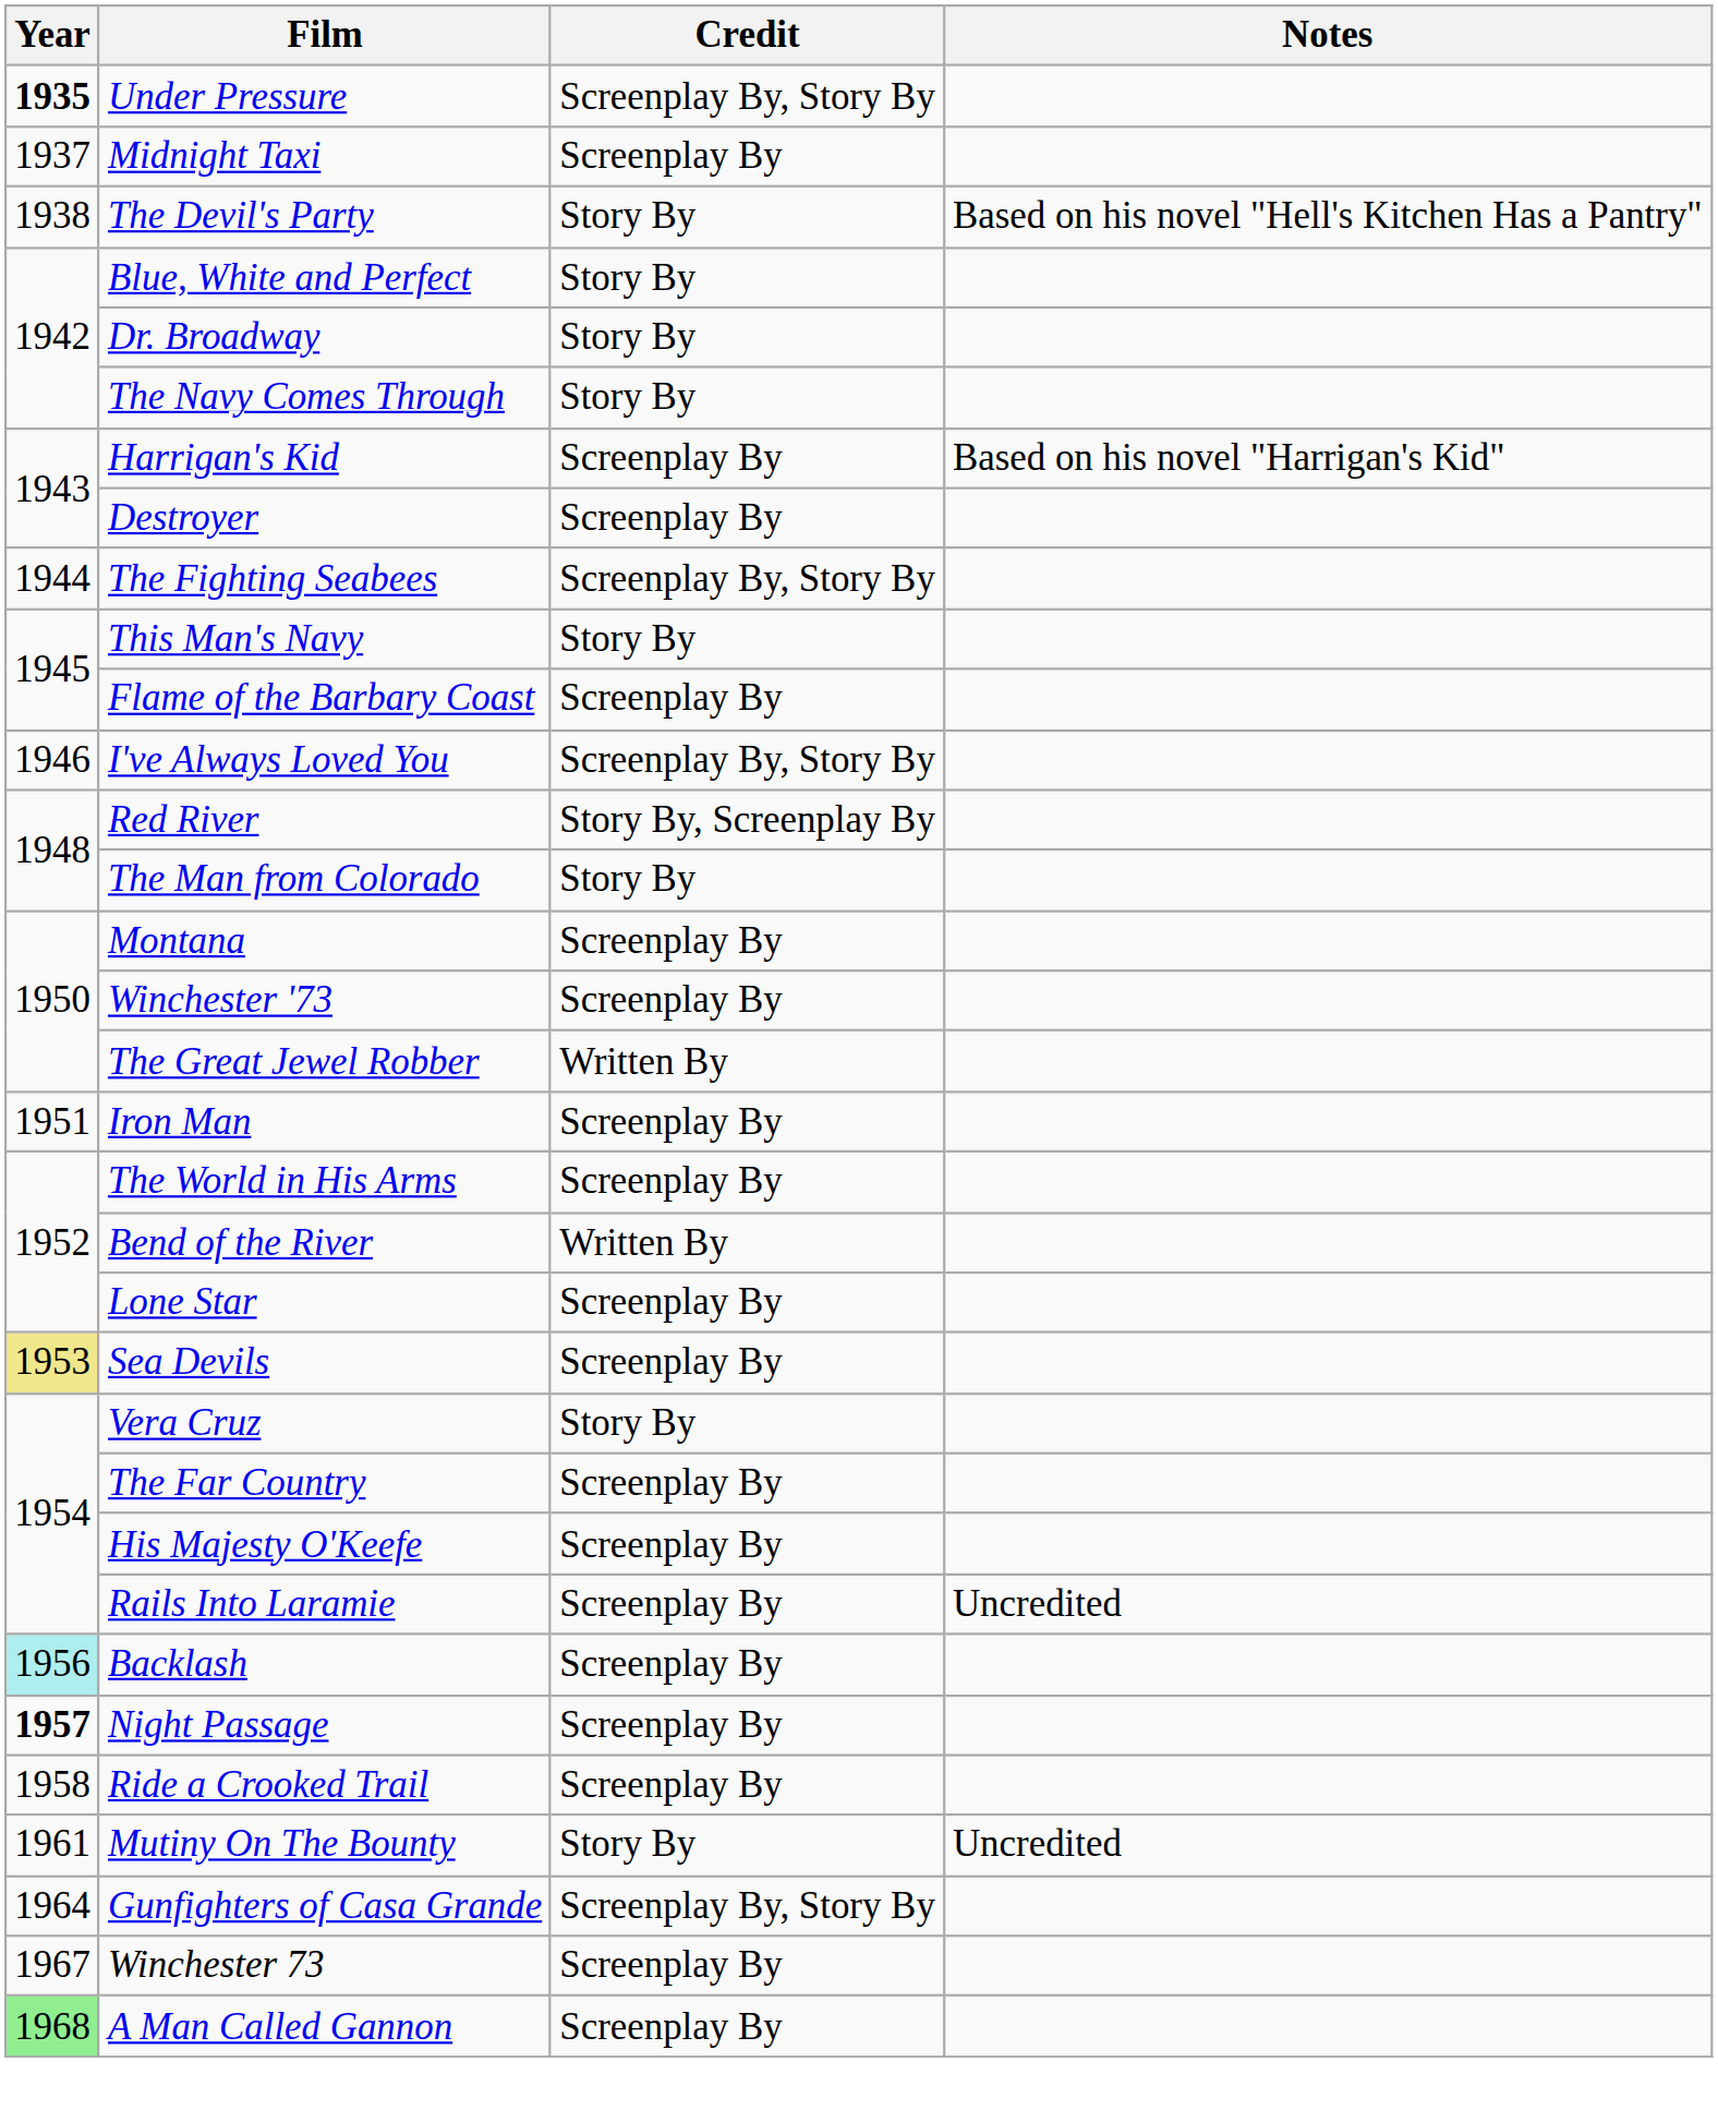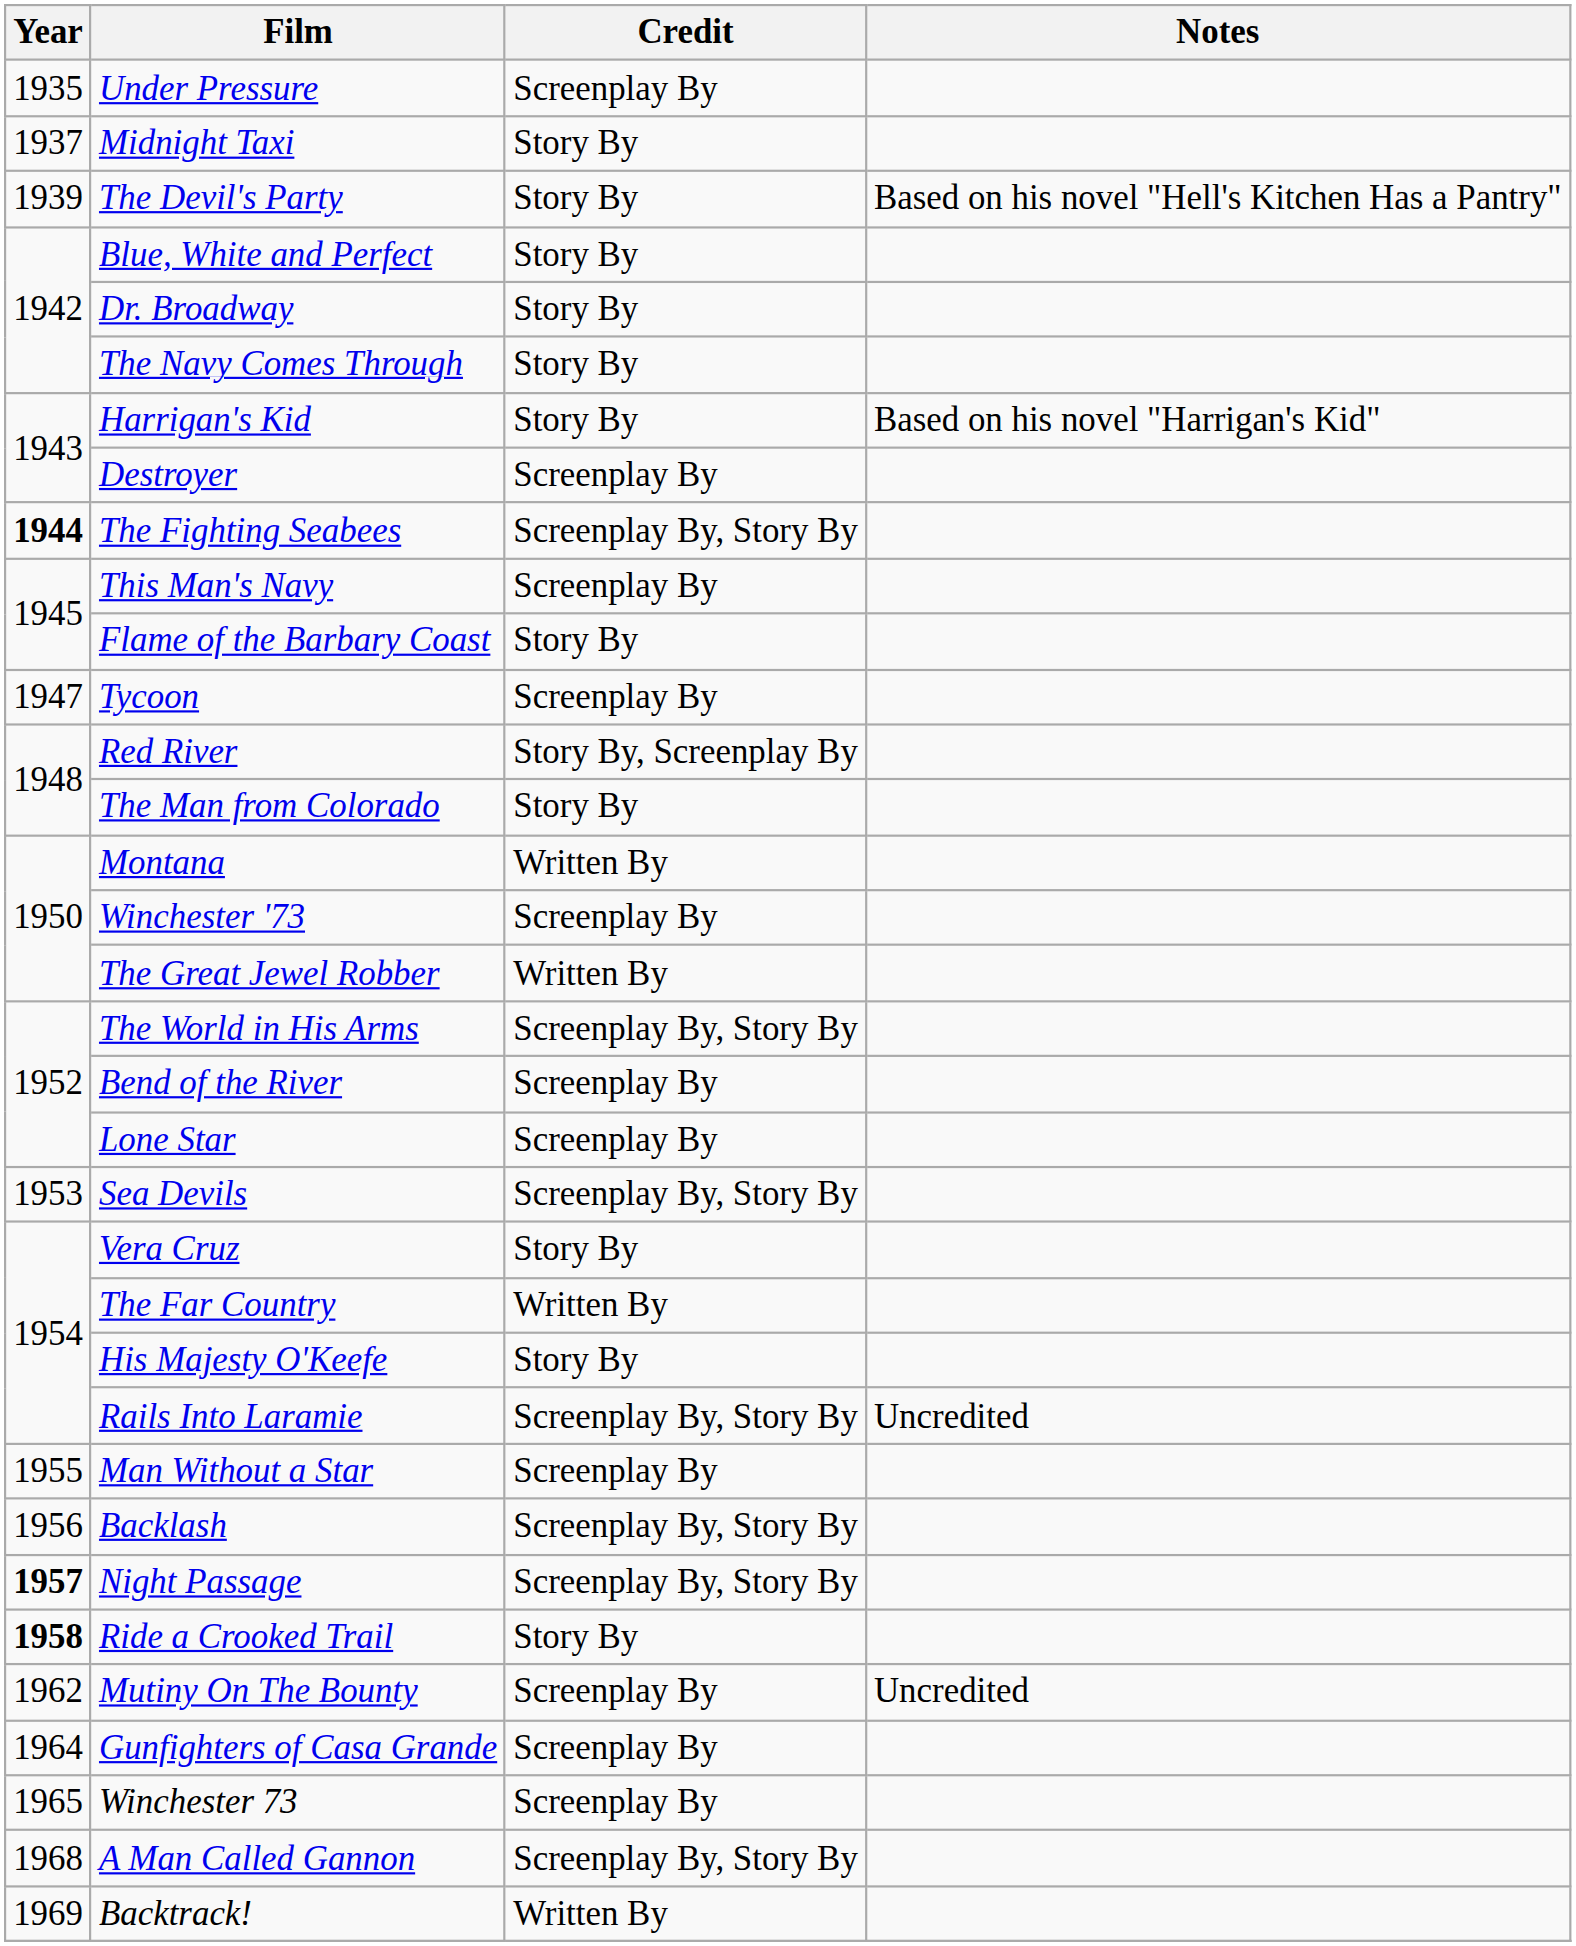Under Pressure | Year: bold -> normal
Under Pressure | Credit: Screenplay By, Story By -> Screenplay By
Midnight Taxi | Credit: Screenplay By -> Story By
The Devil's Party | Year: 1938 -> 1939
Harrigan's Kid | Credit: Screenplay By -> Story By
The Fighting Seabees | Year: normal -> bold
This Man's Navy | Credit: Story By -> Screenplay By
Flame of the Barbary Coast | Credit: Screenplay By -> Story By
- row: 1946 | I've Always Loved You | Screenplay By, Story By
+ row: 1947 | Tycoon | Screenplay By
Montana | Credit: Screenplay By -> Written By
- row: 1951 | Iron Man | Screenplay By
The World in His Arms | Credit: Screenplay By -> Screenplay By, Story By
Bend of the River | Credit: Written By -> Screenplay By
Sea Devils | Year: khaki background -> no background
Sea Devils | Credit: Screenplay By -> Screenplay By, Story By
The Far Country | Credit: Screenplay By -> Written By
His Majesty O'Keefe | Credit: Screenplay By -> Story By
Rails Into Laramie | Credit: Screenplay By -> Screenplay By, Story By
+ row: 1955 | Man Without a Star | Screenplay By
Backlash | Year: paleturquoise background -> no background
Backlash | Credit: Screenplay By -> Screenplay By, Story By
Night Passage | Credit: Screenplay By -> Screenplay By, Story By
Ride a Crooked Trail | Year: normal -> bold
Ride a Crooked Trail | Credit: Screenplay By -> Story By
Mutiny On The Bounty | Year: 1961 -> 1962
Mutiny On The Bounty | Credit: Story By -> Screenplay By
Gunfighters of Casa Grande | Credit: Screenplay By, Story By -> Screenplay By
Winchester 73 | Year: 1967 -> 1965
A Man Called Gannon | Year: lightgreen background -> no background
A Man Called Gannon | Credit: Screenplay By -> Screenplay By, Story By
+ row: 1969 | Backtrack! | Written By
